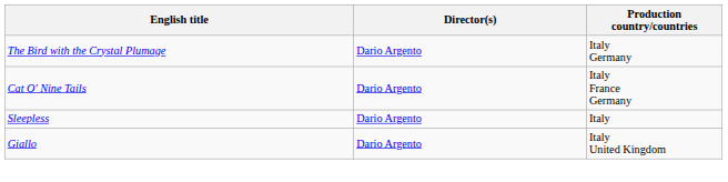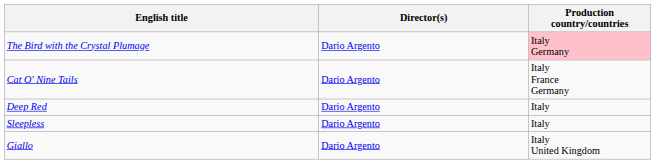The Bird with the Crystal Plumage | Production country/countries: no background -> pink background
+ row: Deep Red | Dario Argento | Italy
